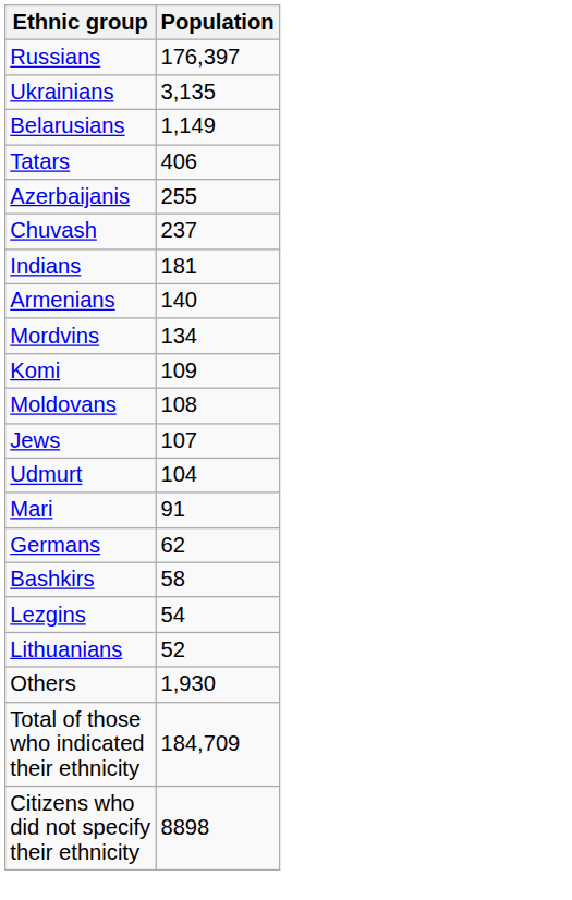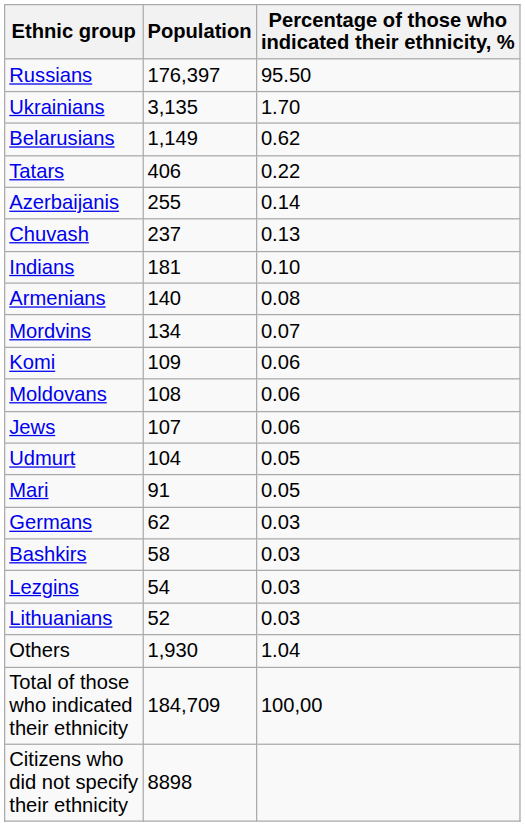+ column: Percentage of those who indicated their ethnicity, % | 95.50 | 1.70 | 0.62 | 0.22 | 0.14 | 0.13 | 0.10 | 0.08 | 0.07 | 0.06 | 0.06 | 0.06 | 0.05 | 0.05 | 0.03 | 0.03 | 0.03 | 0.03 | 1.04 | 100,00
